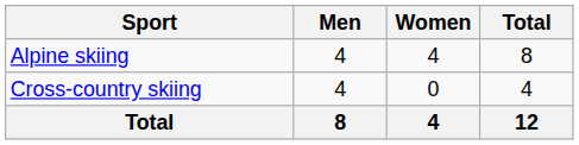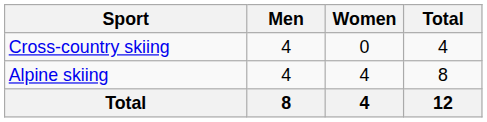rows swapped: Alpine skiing <-> Cross-country skiing
